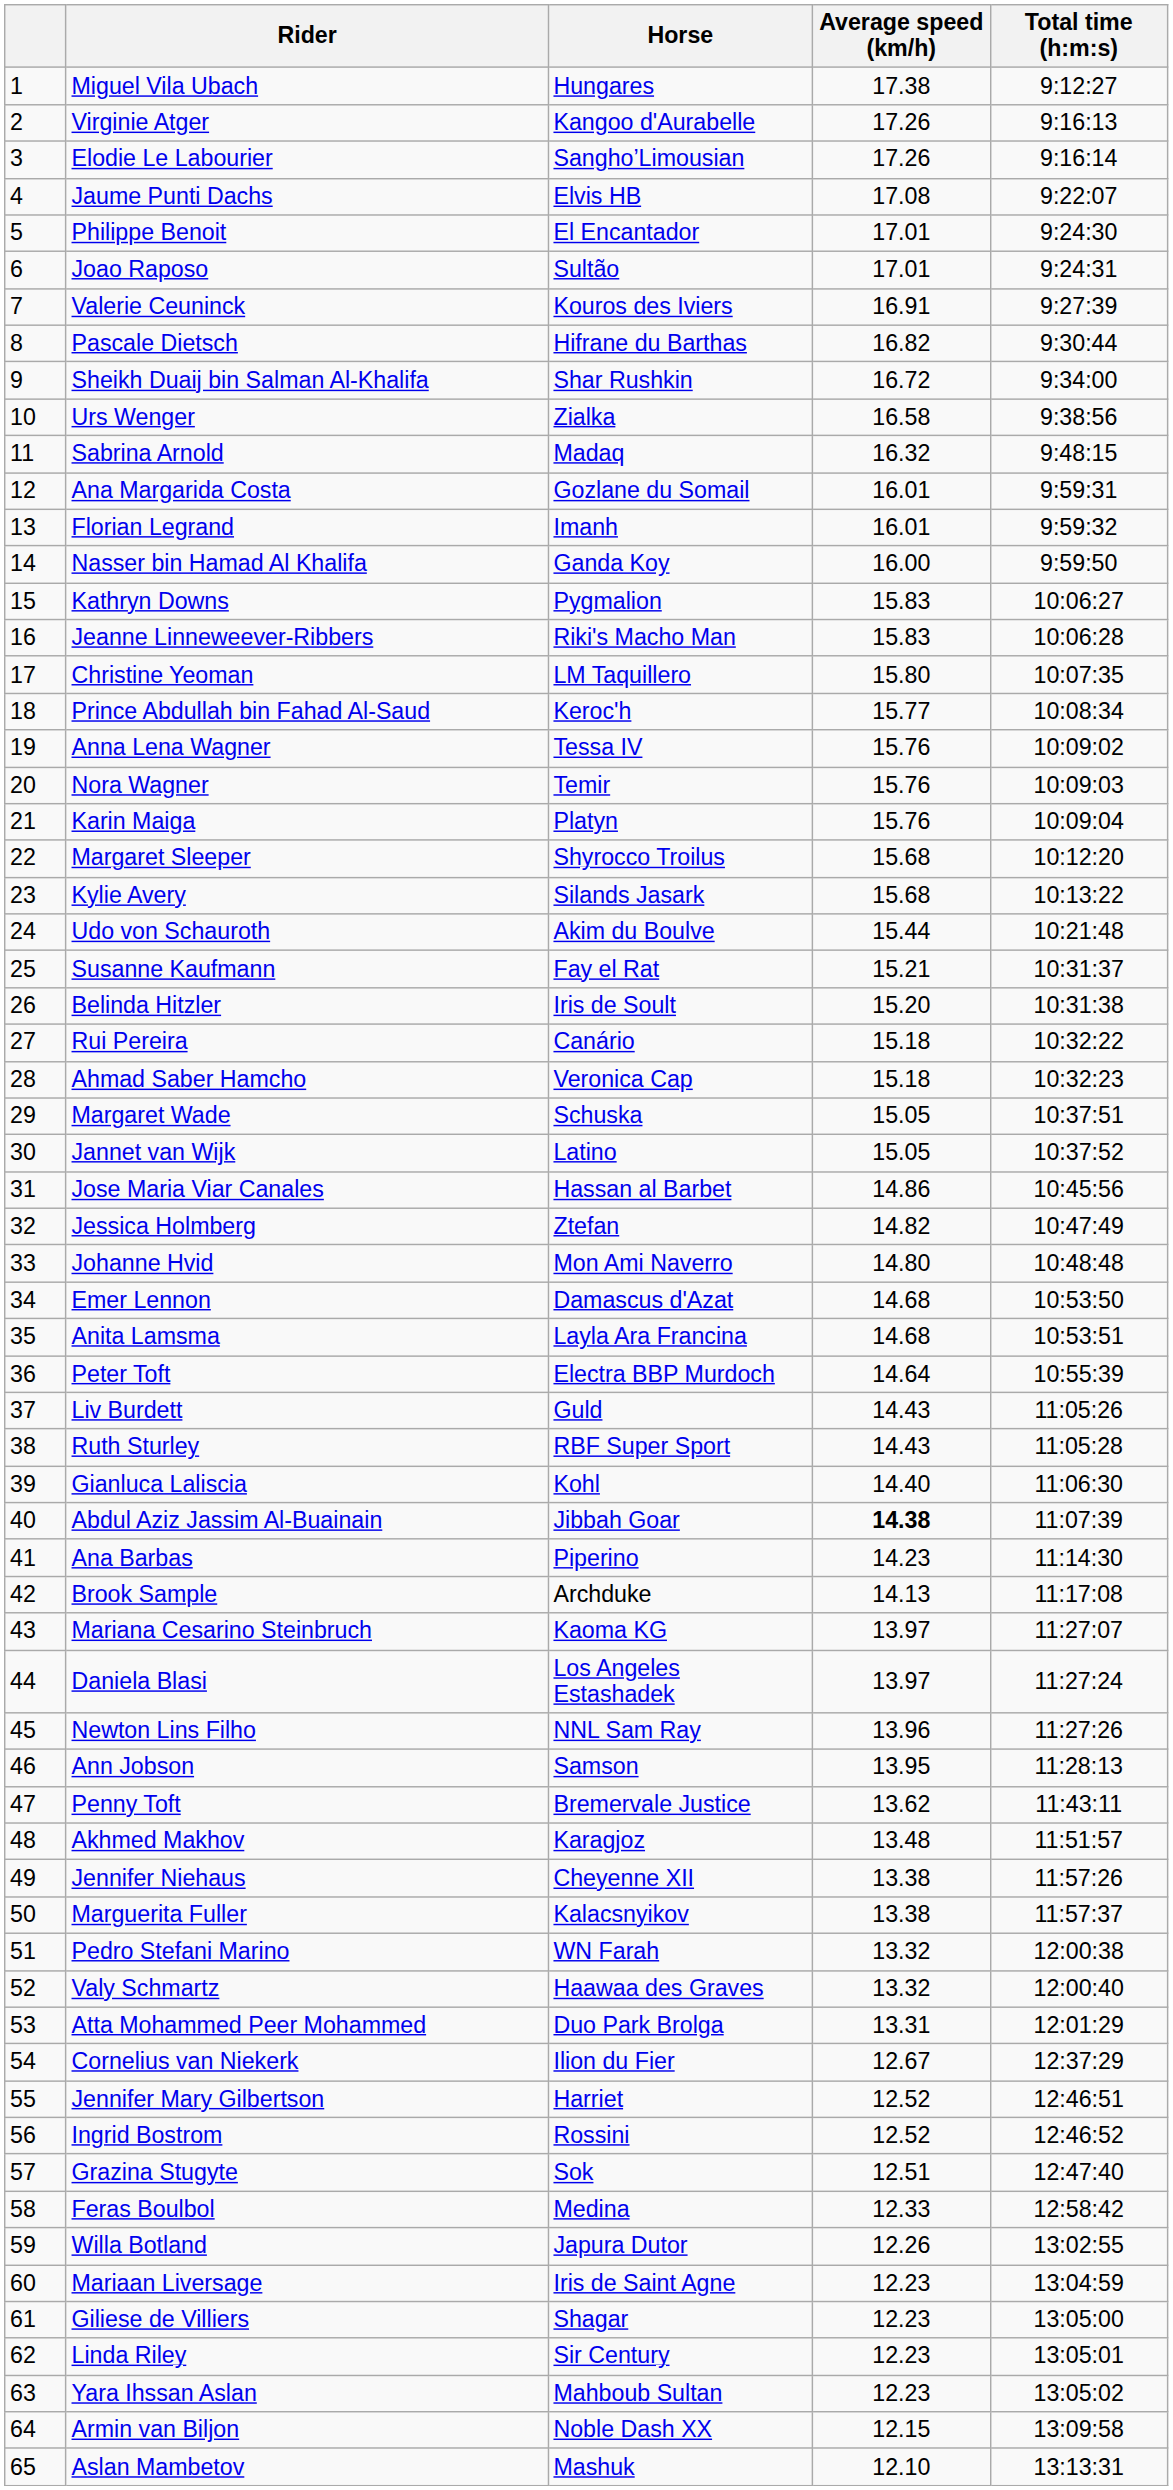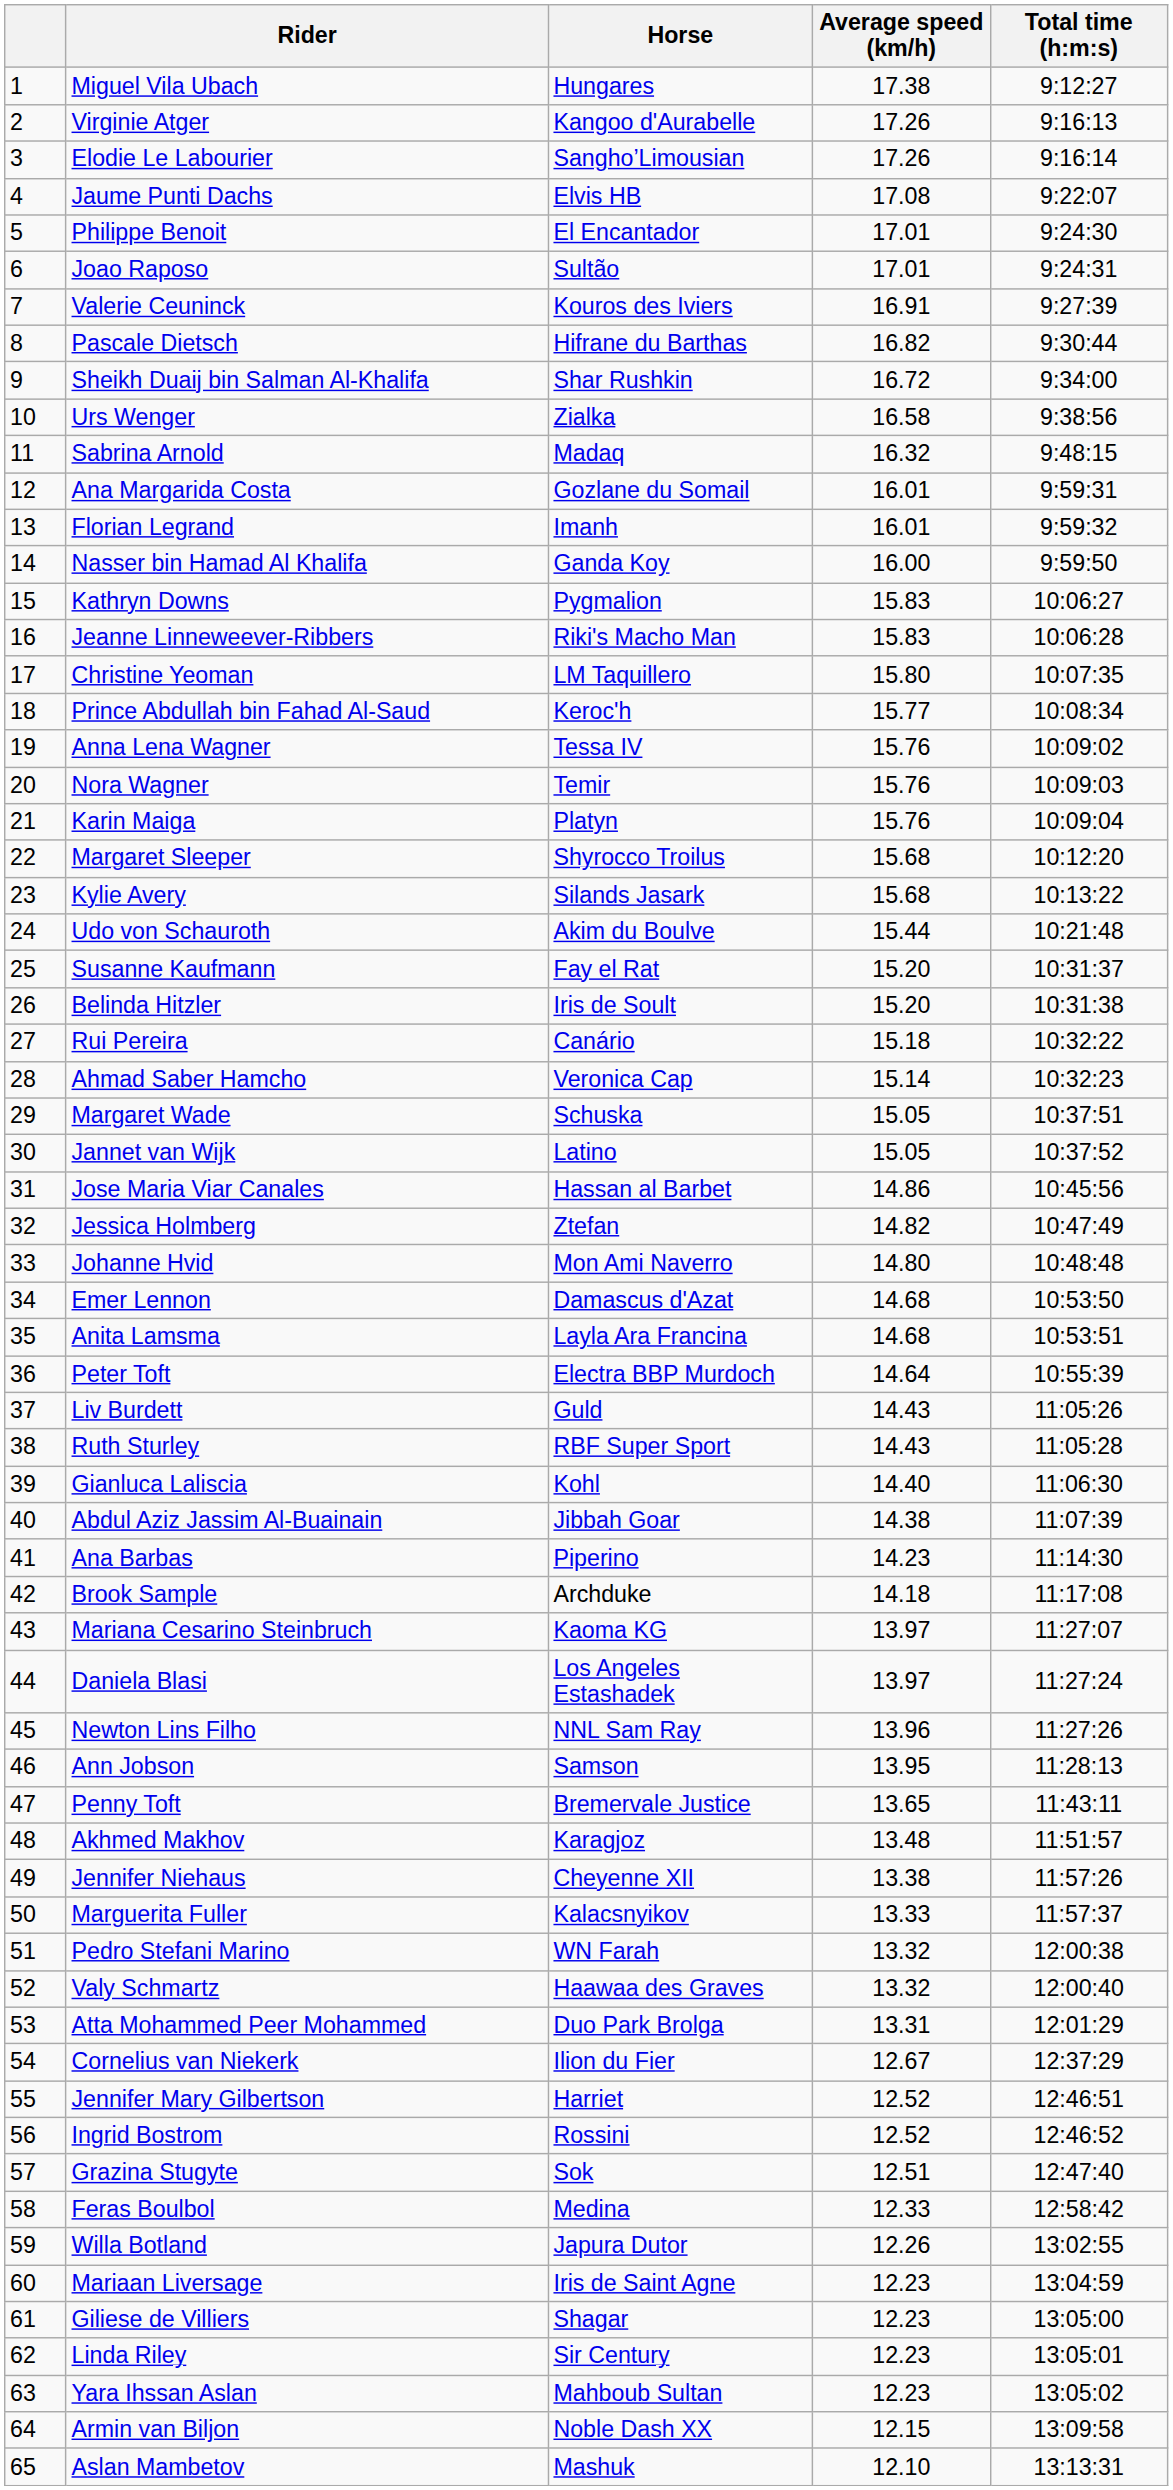Susanne Kaufmann | Average speed (km/h): 15.21 -> 15.20
Ahmad Saber Hamcho | Average speed (km/h): 15.18 -> 15.14
Abdul Aziz Jassim Al-Buainain | Average speed (km/h): bold -> normal
Brook Sample | Average speed (km/h): 14.13 -> 14.18
Penny Toft | Average speed (km/h): 13.62 -> 13.65
Marguerita Fuller | Average speed (km/h): 13.38 -> 13.33
